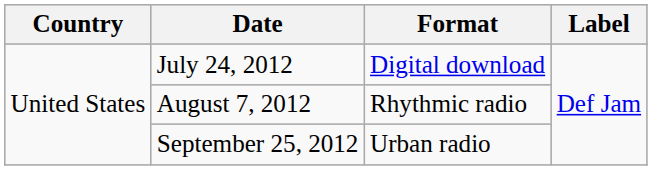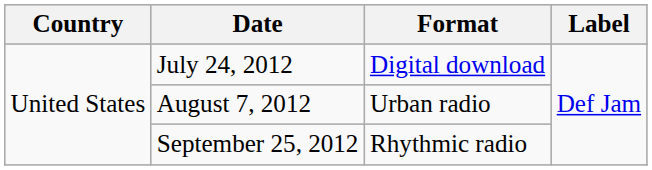August 7, 2012 | Format: Rhythmic radio -> Urban radio
September 25, 2012 | Format: Urban radio -> Rhythmic radio
